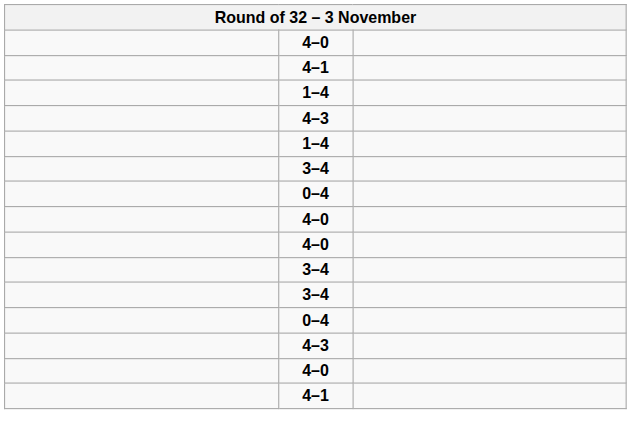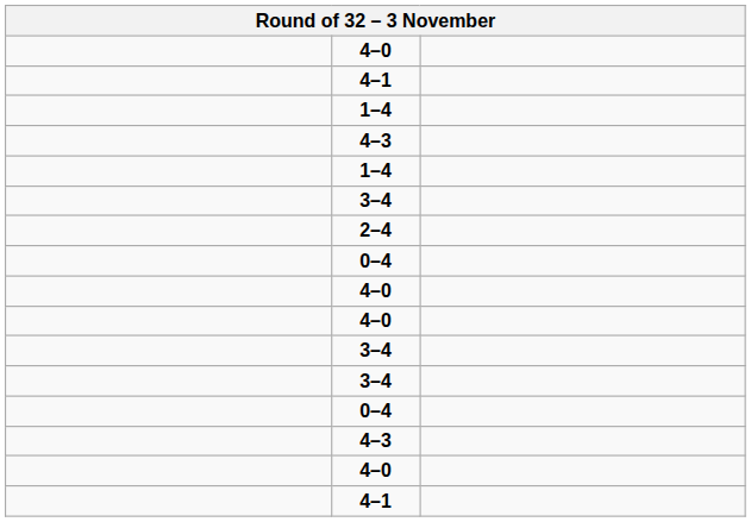+ row: 2–4
